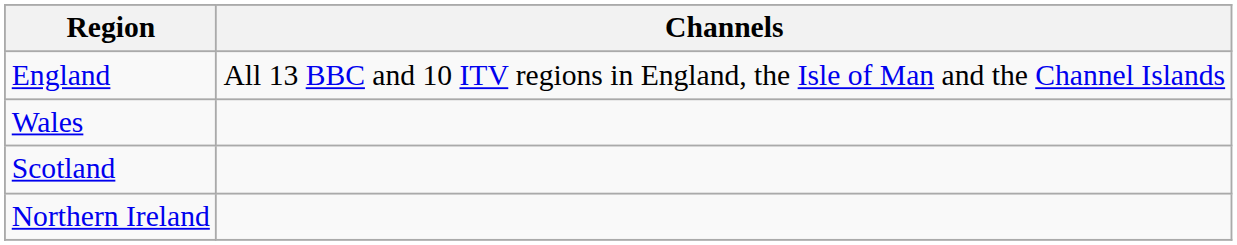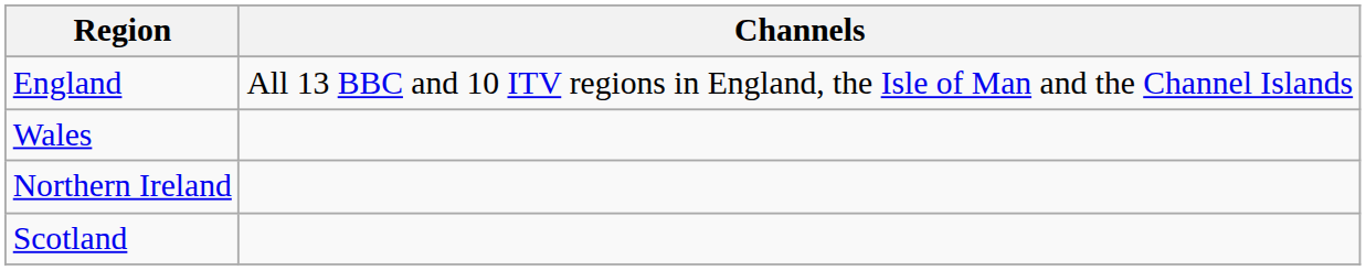rows swapped: Scotland <-> Northern Ireland
